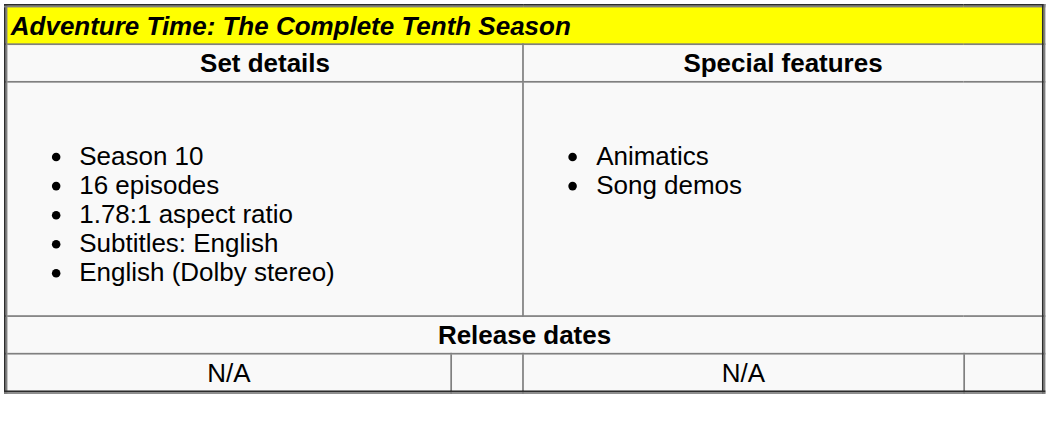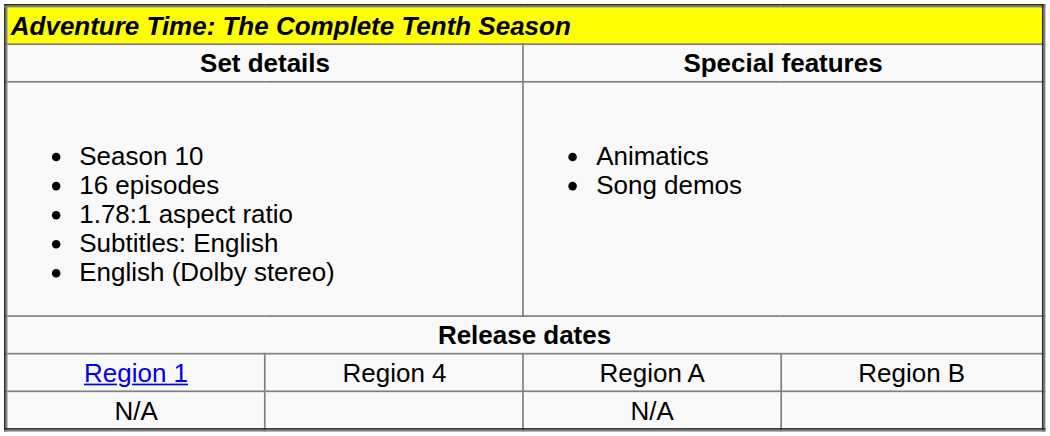+ row: Region 1 | Region 4 | Region A | Region B
